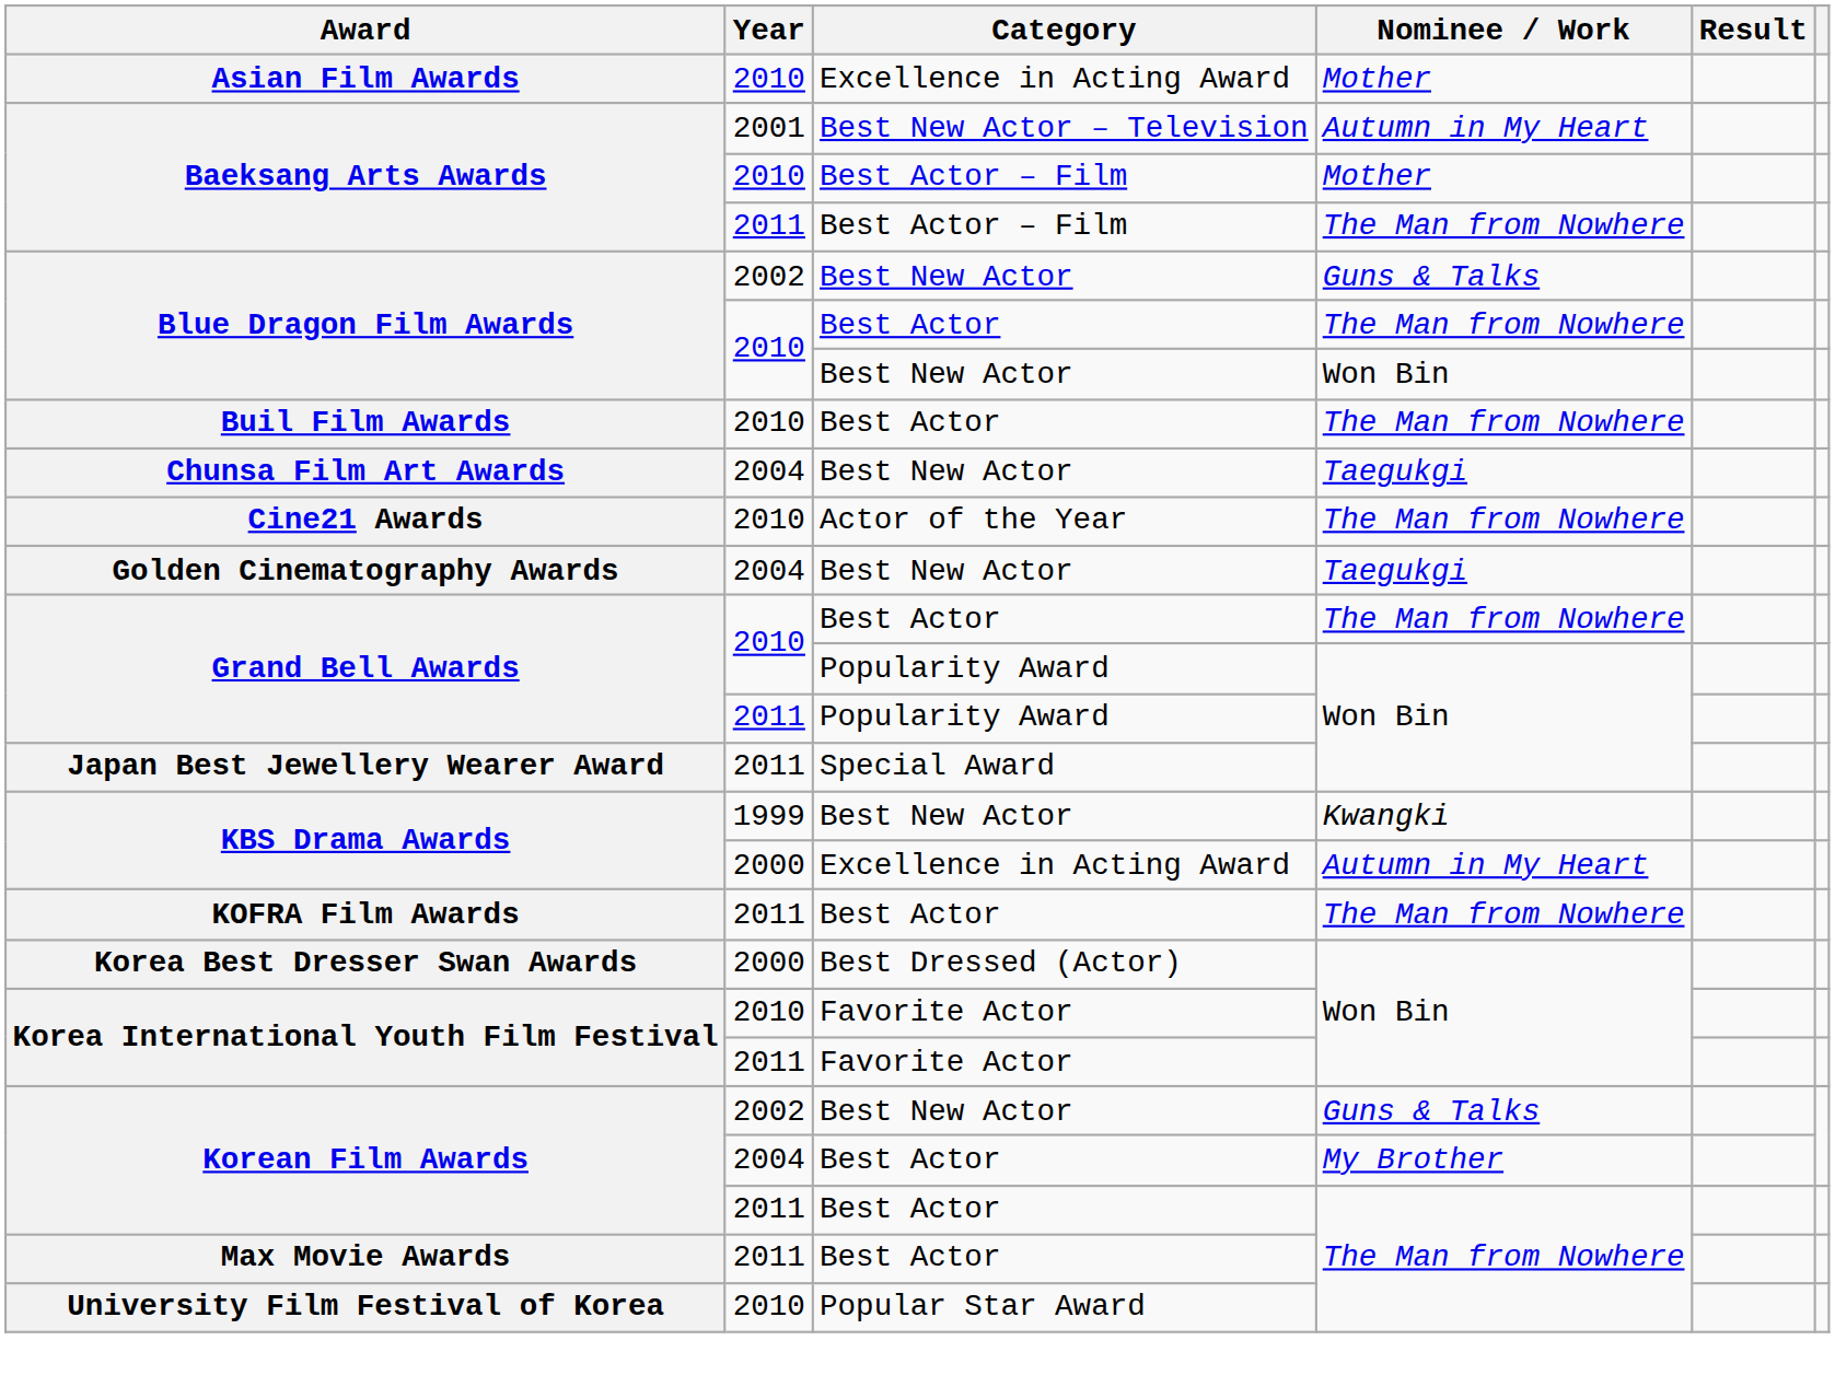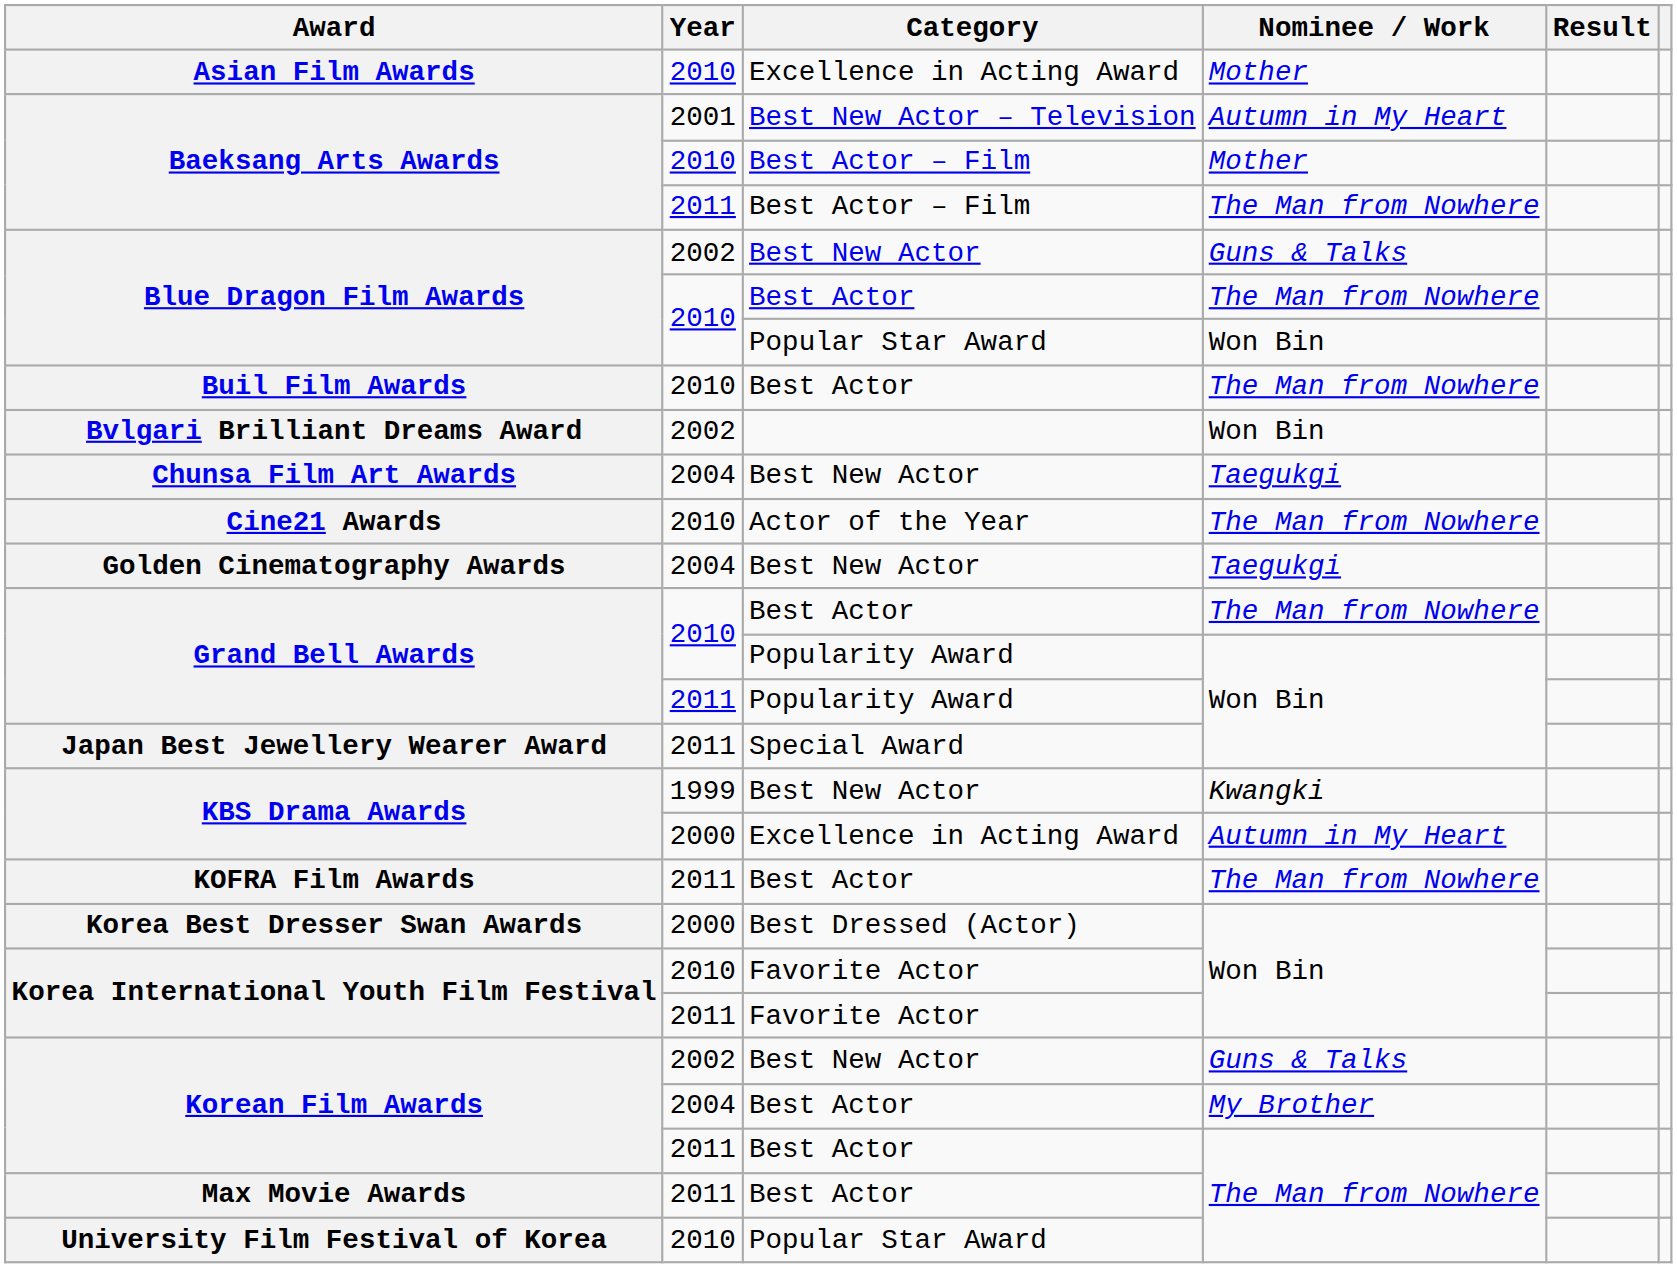Blue Dragon Film Awards / Won Bin | Category: Best New Actor -> Popular Star Award
+ row: Bvlgari Brilliant Dreams Award | 2002 | Won Bin
